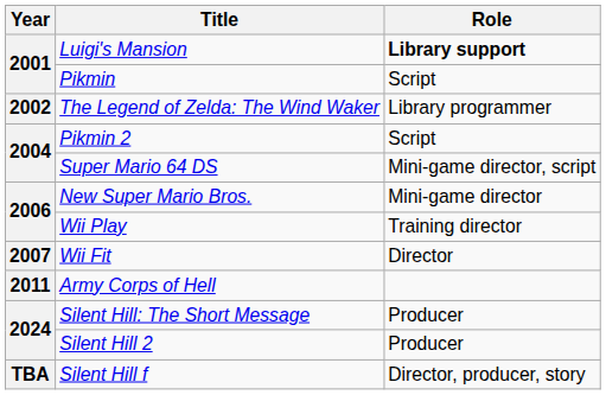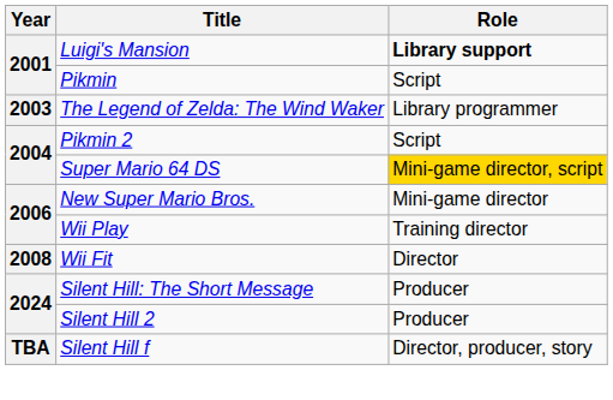The Legend of Zelda: The Wind Waker | Year: 2002 -> 2003
Super Mario 64 DS | Role: no background -> gold background
Wii Fit | Year: 2007 -> 2008
- row: 2011 | Army Corps of Hell
